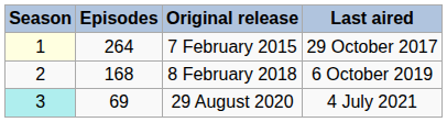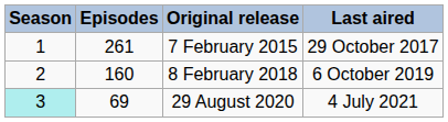7 February 2015 | Season: lightyellow background -> no background
7 February 2015 | Episodes: 264 -> 261
8 February 2018 | Episodes: 168 -> 160
